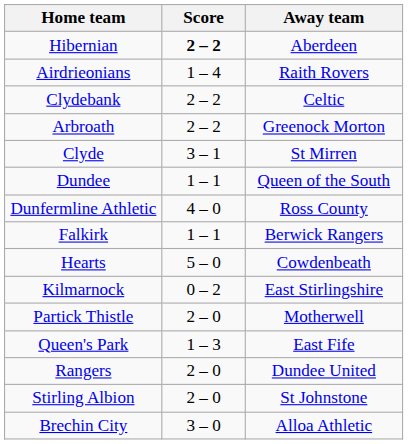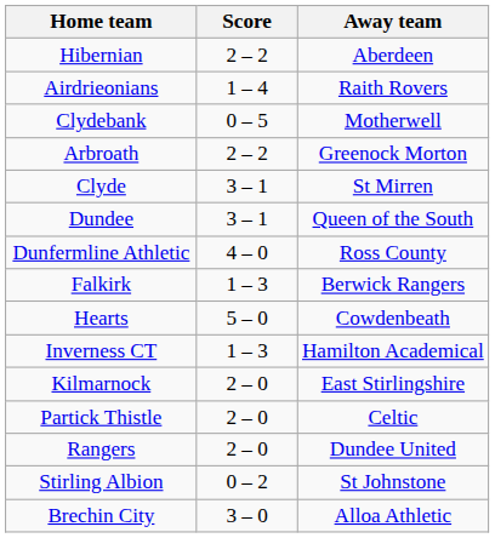Hibernian | Score: bold -> normal
Clydebank | Score: 2 – 2 -> 0 – 5
Clydebank | Away team: Celtic -> Motherwell
Dundee | Score: 1 – 1 -> 3 – 1
Falkirk | Score: 1 – 1 -> 1 – 3
+ row: Inverness CT | 1 – 3 | Hamilton Academical
Kilmarnock | Score: 0 – 2 -> 2 – 0
Partick Thistle | Away team: Motherwell -> Celtic
- row: Queen's Park | 1 – 3 | East Fife
Stirling Albion | Score: 2 – 0 -> 0 – 2
